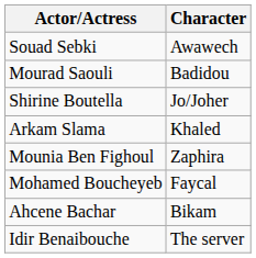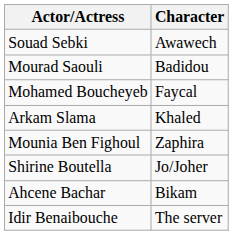rows swapped: Mohamed Boucheyeb <-> Shirine Boutella
